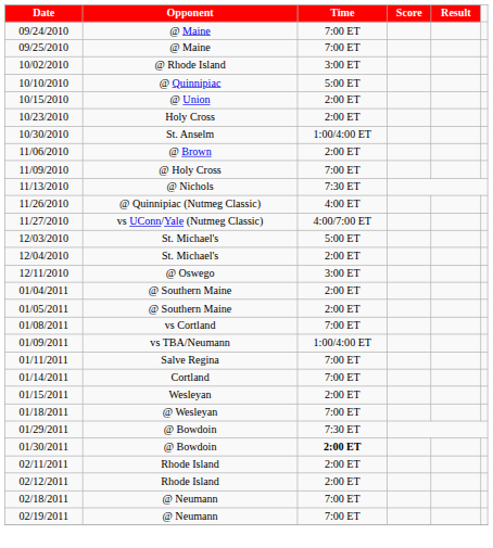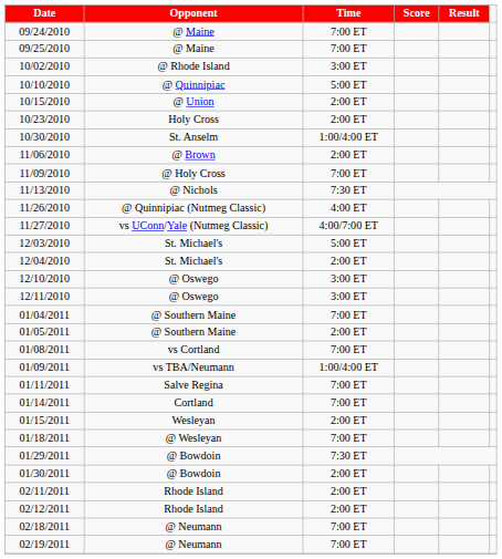+ row: 12/10/2010 | @ Oswego | 3:00 ET
01/04/2011 | Time: 2:00 ET -> 7:00 ET
01/30/2011 | Time: bold -> normal
